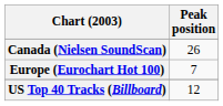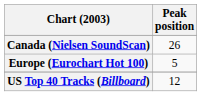Europe (Eurochart Hot 100) | Peak position: 7 -> 5
